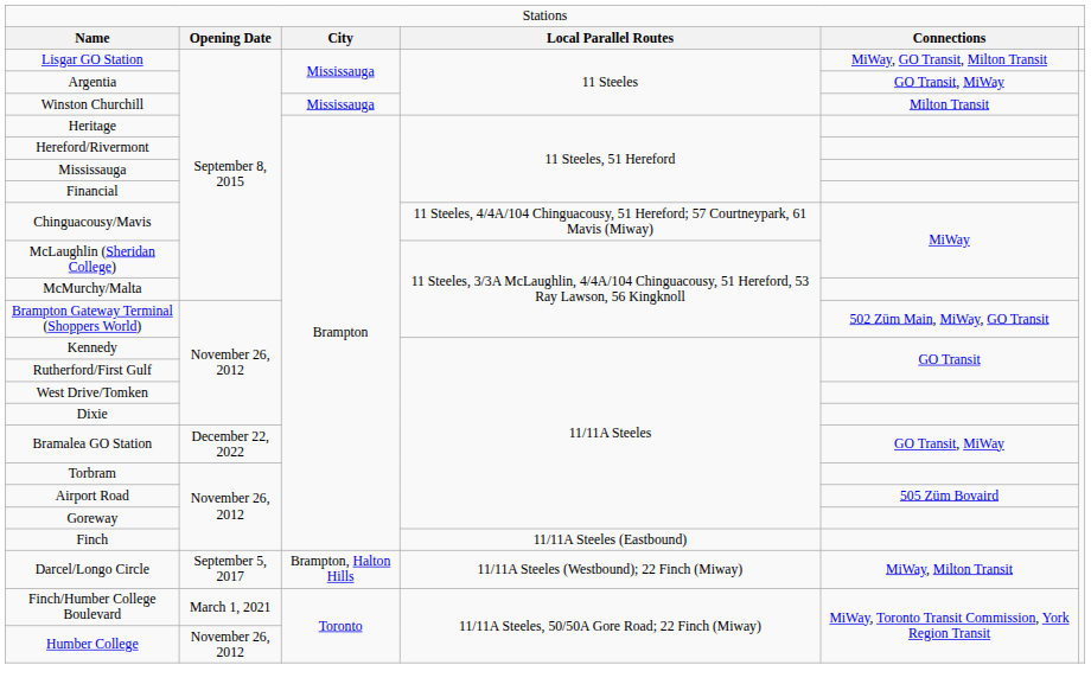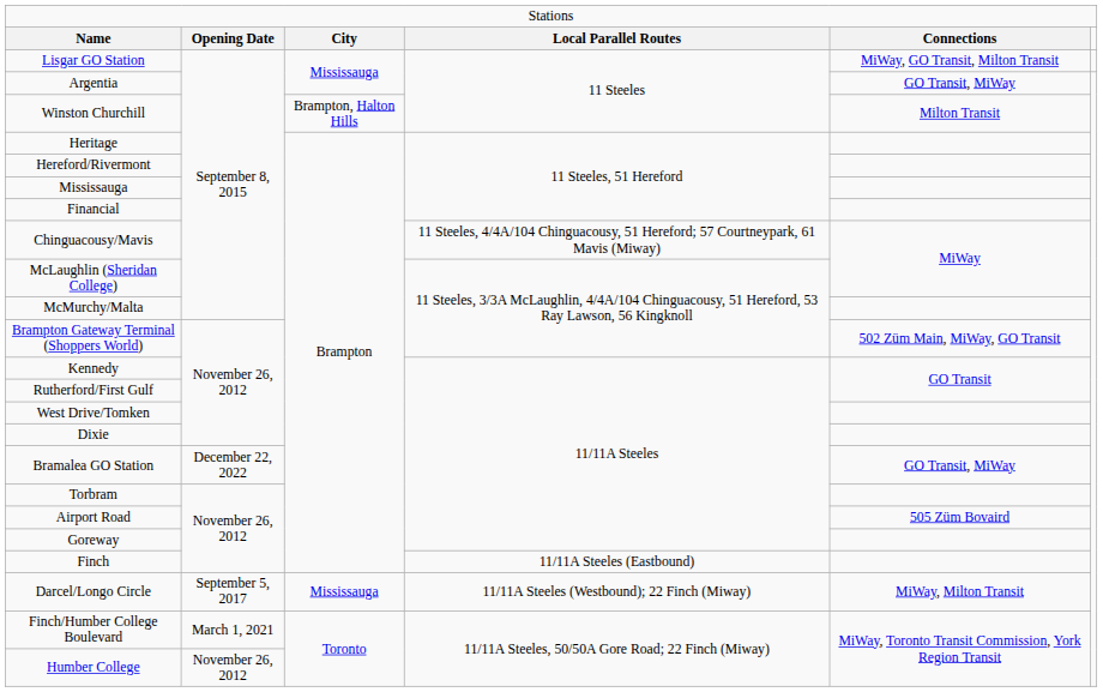Winston Churchill | column 3: Mississauga -> Brampton, Halton Hills
Darcel/Longo Circle | column 3: Brampton, Halton Hills -> Mississauga
